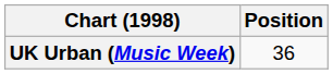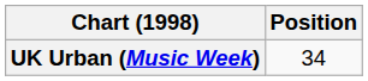UK Urban (Music Week) | Position: 36 -> 34
